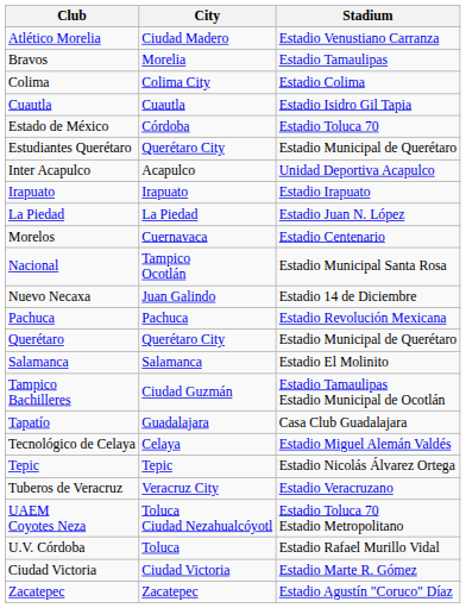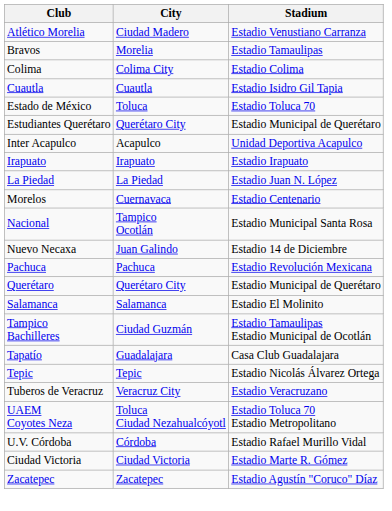Estado de México | City: Córdoba -> Toluca
- row: Tecnológico de Celaya | Celaya | Estadio Miguel Alemán Valdés
U.V. Córdoba | City: Toluca -> Córdoba
